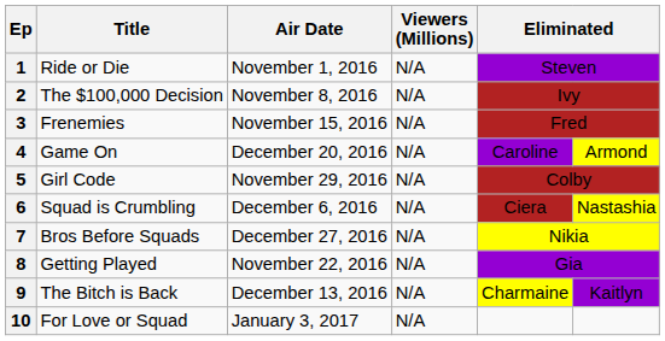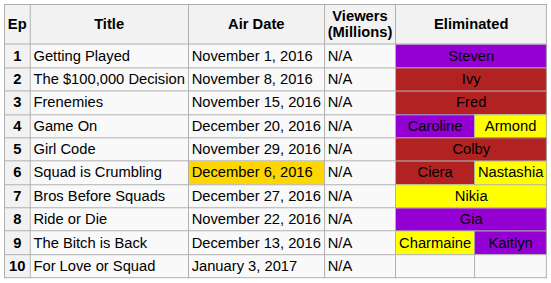1 | Title: Ride or Die -> Getting Played
6 | Air Date: no background -> gold background
8 | Title: Getting Played -> Ride or Die
